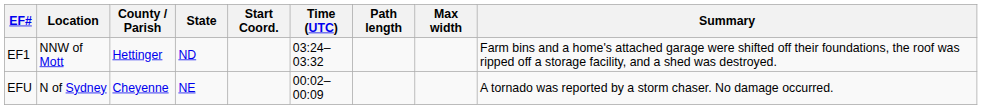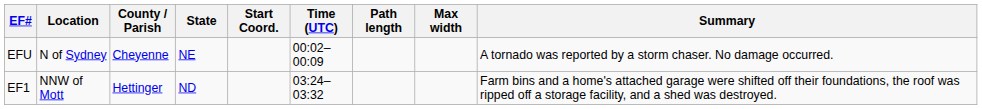rows swapped: EFU <-> EF1
